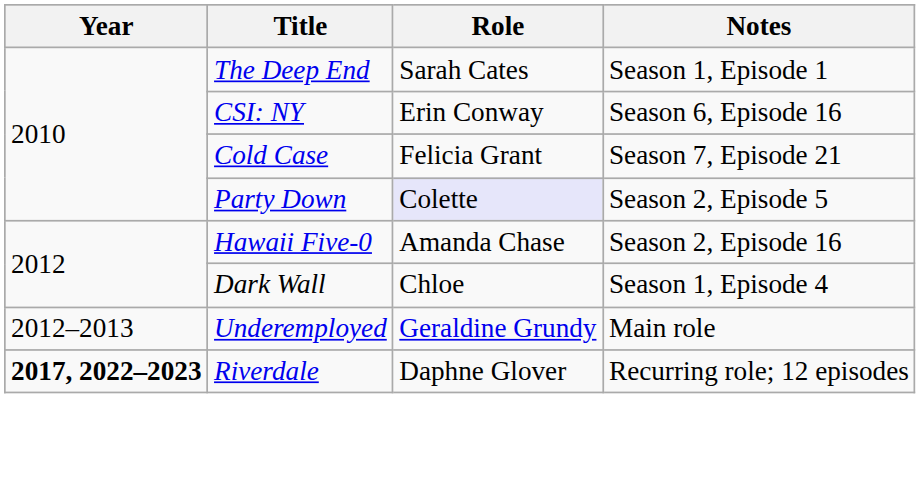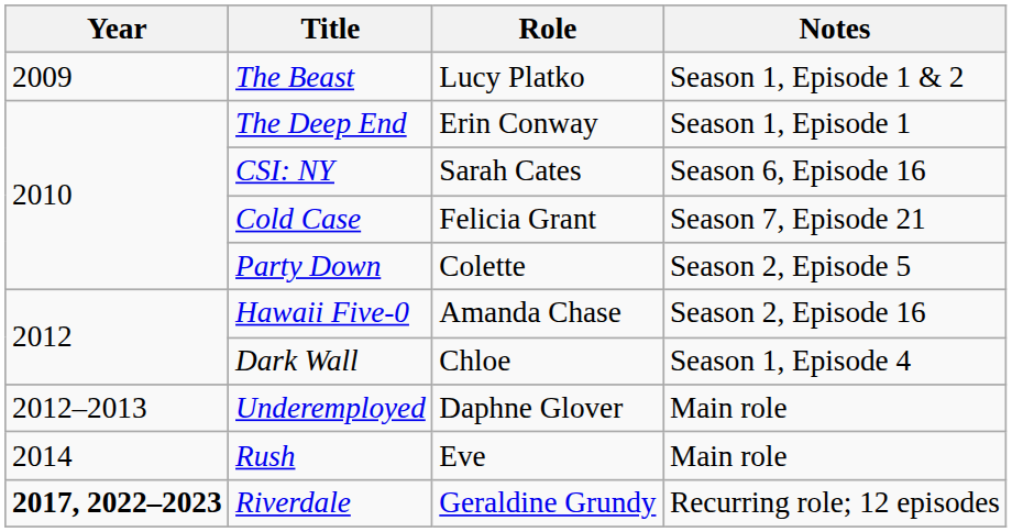+ row: 2009 | The Beast | Lucy Platko | Season 1, Episode 1 & 2
The Deep End | Role: Sarah Cates -> Erin Conway
CSI: NY | Role: Erin Conway -> Sarah Cates
Party Down | Role: lavender background -> no background
Underemployed | Role: Geraldine Grundy -> Daphne Glover
+ row: 2014 | Rush | Eve | Main role
Riverdale | Role: Daphne Glover -> Geraldine Grundy
